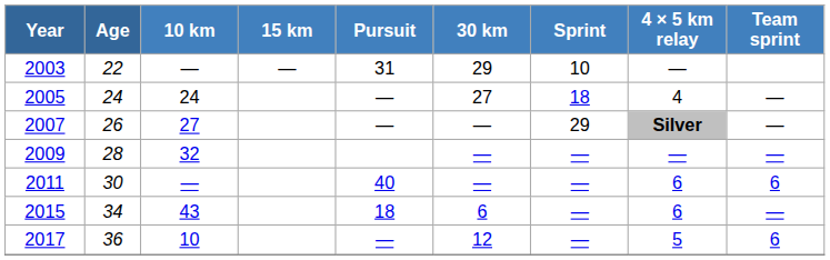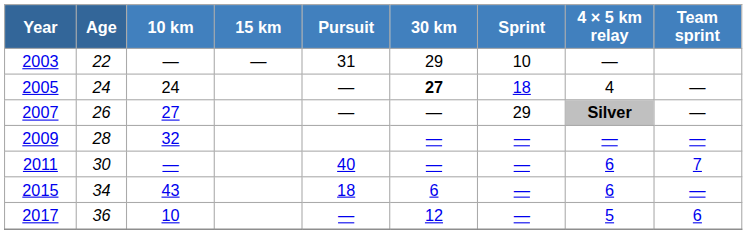2005 | 30 km: normal -> bold
2011 | Team sprint: 6 -> 7
